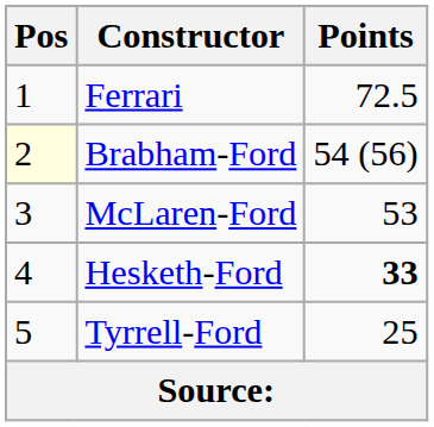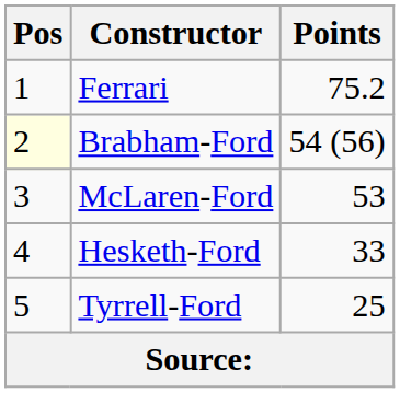Ferrari | Points: 72.5 -> 75.2
Hesketh-Ford | Points: bold -> normal
